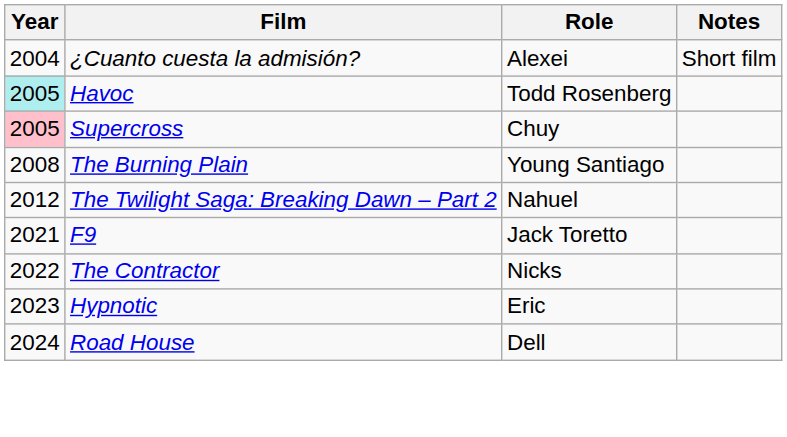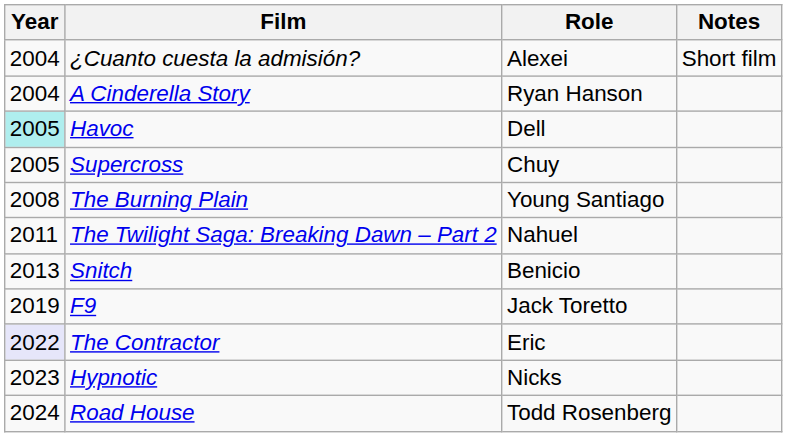+ row: 2004 | A Cinderella Story | Ryan Hanson
Havoc | Role: Todd Rosenberg -> Dell
Supercross | Year: pink background -> no background
The Twilight Saga: Breaking Dawn – Part 2 | Year: 2012 -> 2011
+ row: 2013 | Snitch | Benicio
F9 | Year: 2021 -> 2019
The Contractor | Year: no background -> lavender background
The Contractor | Role: Nicks -> Eric
Hypnotic | Role: Eric -> Nicks
Road House | Role: Dell -> Todd Rosenberg
